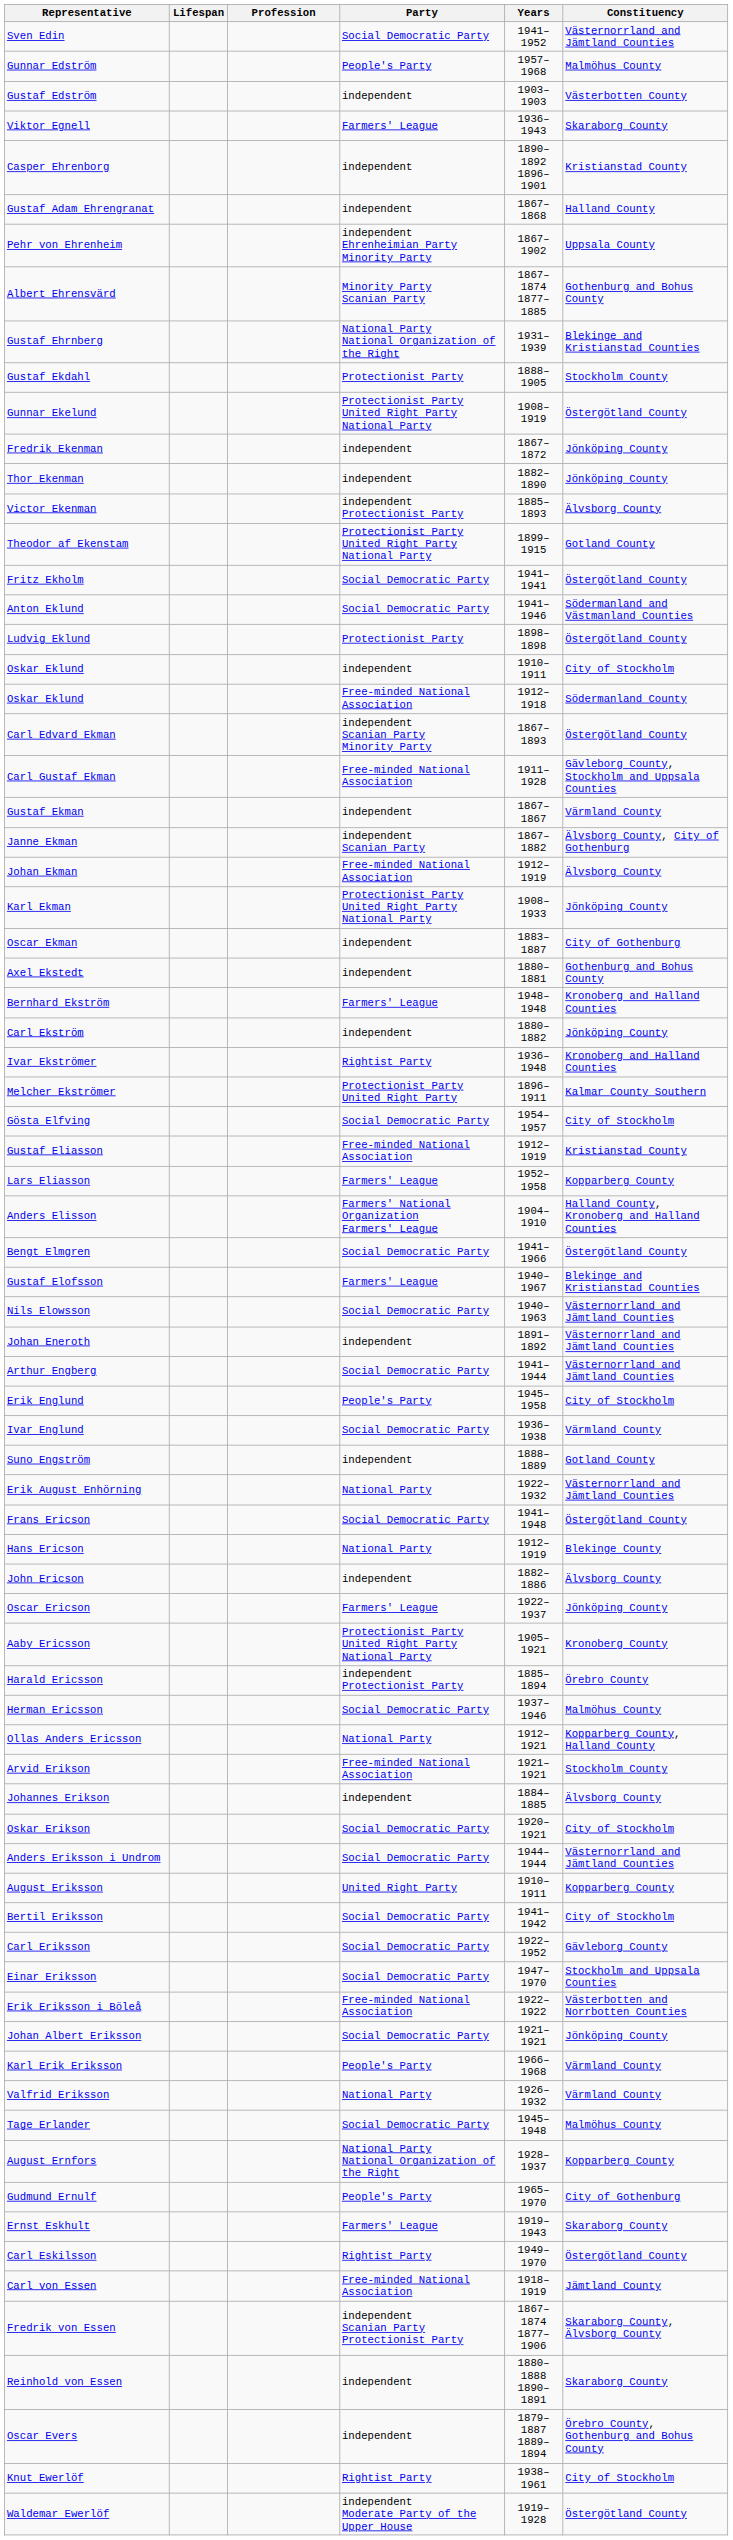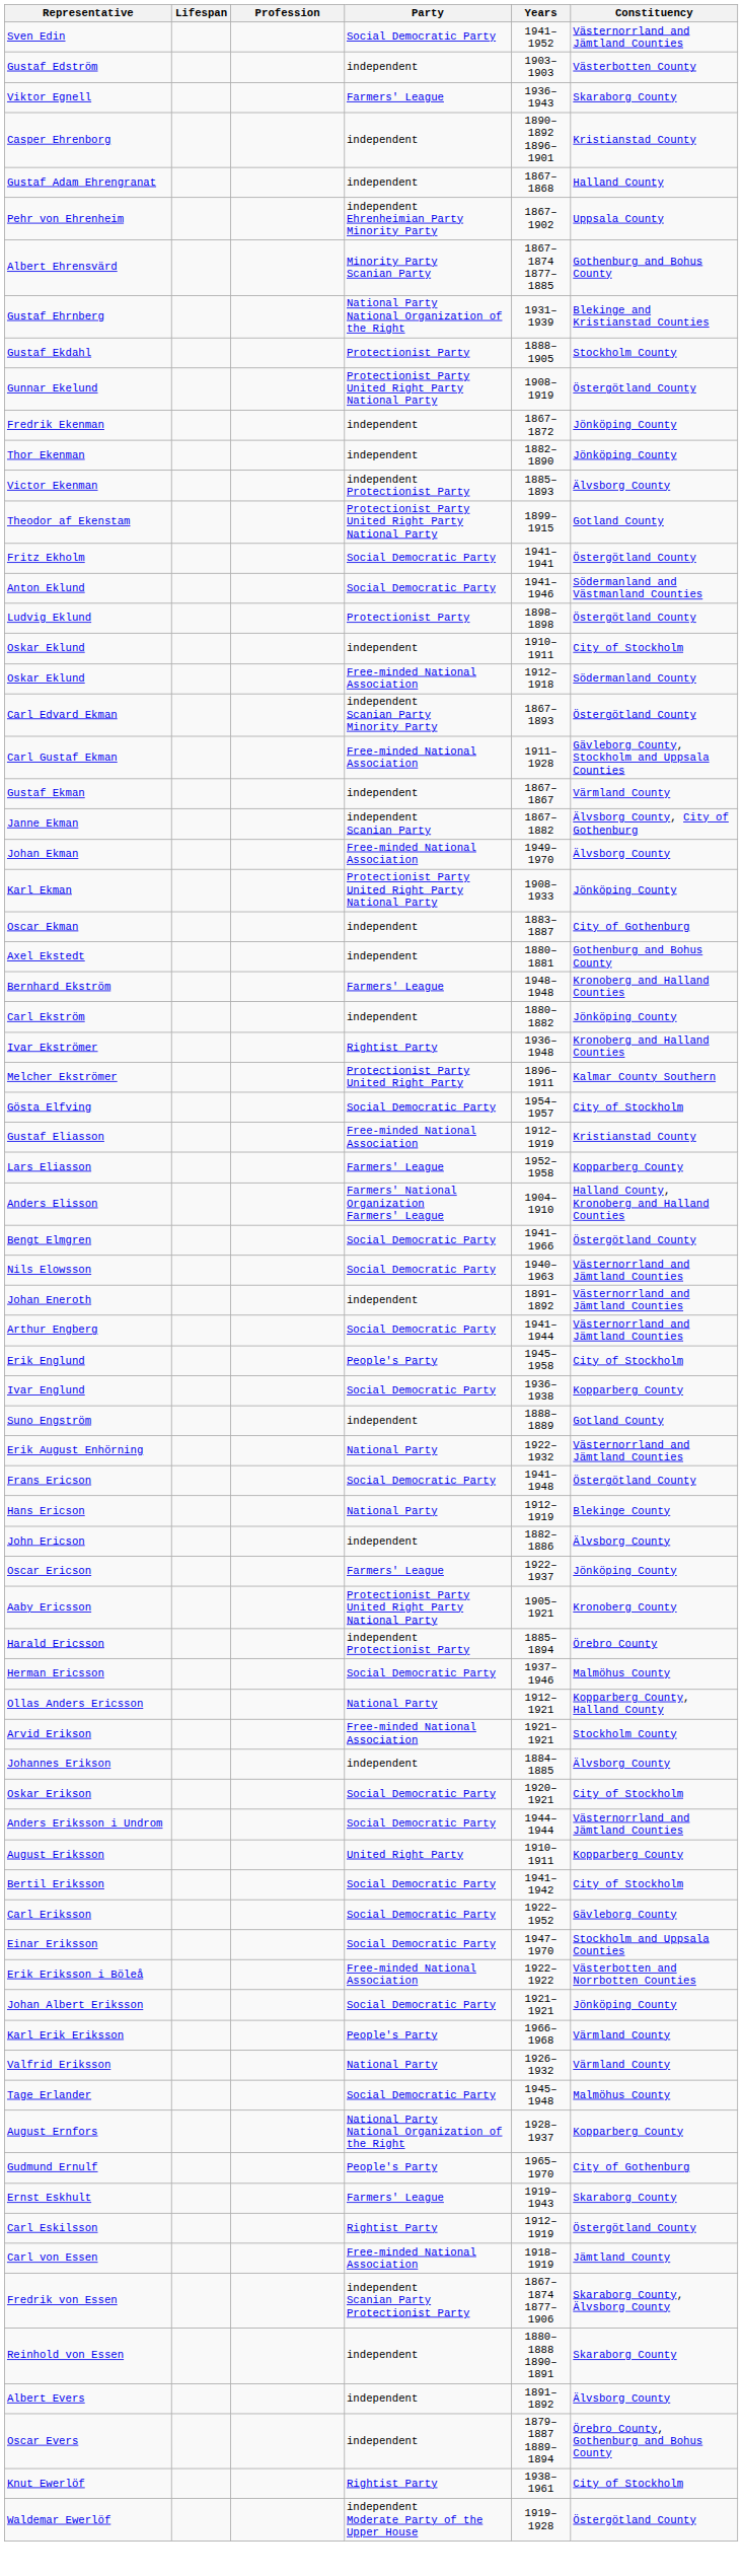- row: Gunnar Edström | People's Party | 1957–1968 | Malmöhus County
Johan Ekman | Years: 1912–1919 -> 1949–1970
- row: Gustaf Elofsson | Farmers' League | 1940–1967 | Blekinge and Kristianstad Counties
Ivar Englund | Constituency: Värmland County -> Kopparberg County
Carl Eskilsson | Years: 1949–1970 -> 1912–1919
+ row: Albert Evers | independent | 1891–1892 | Älvsborg County
